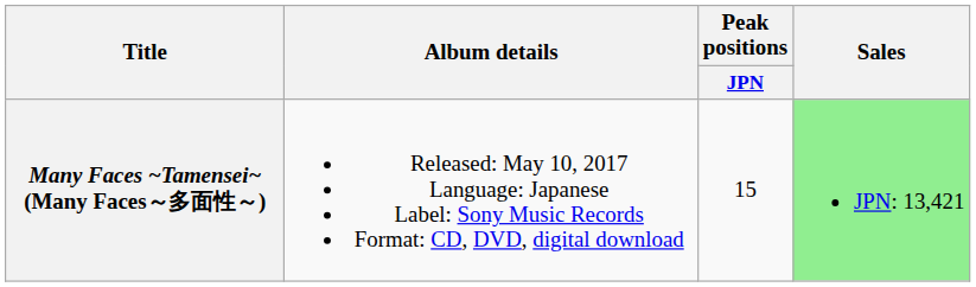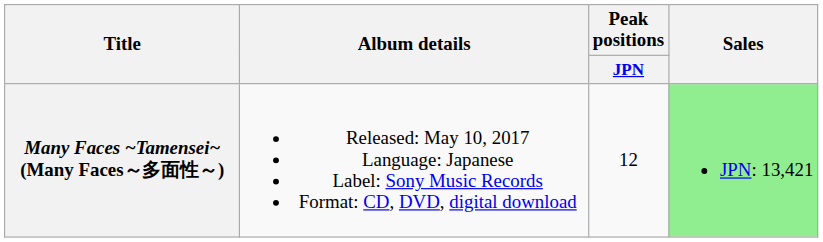Many Faces ~Tamensei~ (Many Faces～多面性～) | Peak positions / JPN: 15 -> 12
